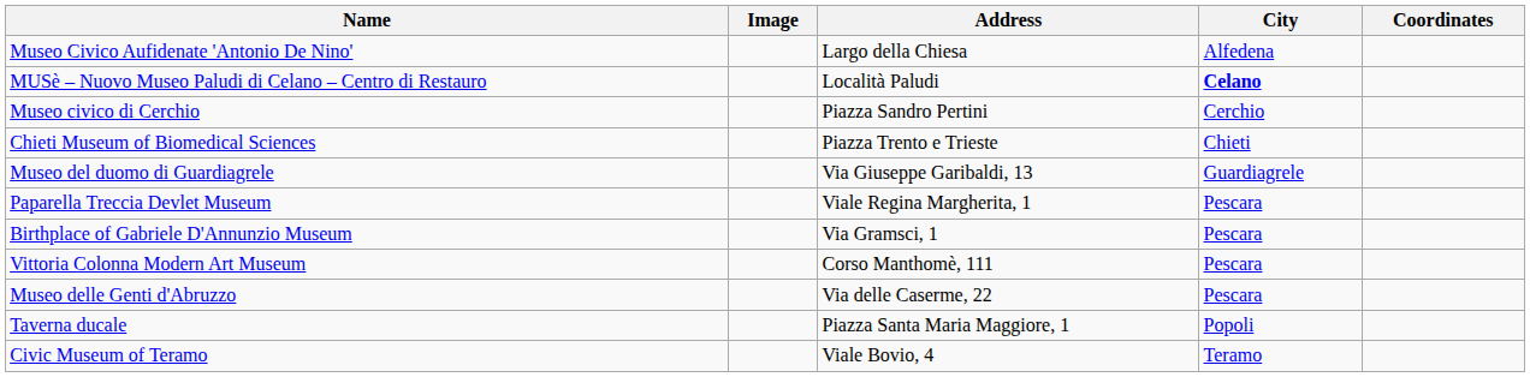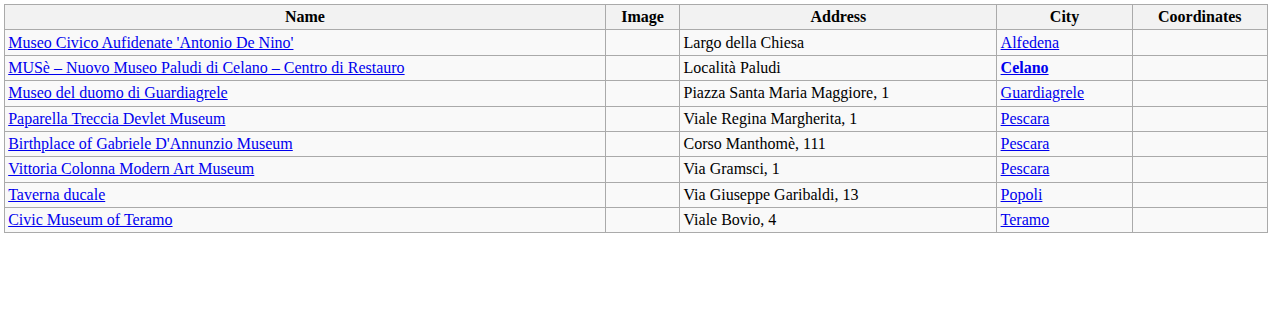- row: Museo civico di Cerchio | Piazza Sandro Pertini | Cerchio
- row: Chieti Museum of Biomedical Sciences | Piazza Trento e Trieste | Chieti
Museo del duomo di Guardiagrele | Address: Via Giuseppe Garibaldi, 13 -> Piazza Santa Maria Maggiore, 1
Birthplace of Gabriele D'Annunzio Museum | Address: Via Gramsci, 1 -> Corso Manthomè, 111
Vittoria Colonna Modern Art Museum | Address: Corso Manthomè, 111 -> Via Gramsci, 1
- row: Museo delle Genti d'Abruzzo | Via delle Caserme, 22 | Pescara
Taverna ducale | Address: Piazza Santa Maria Maggiore, 1 -> Via Giuseppe Garibaldi, 13
